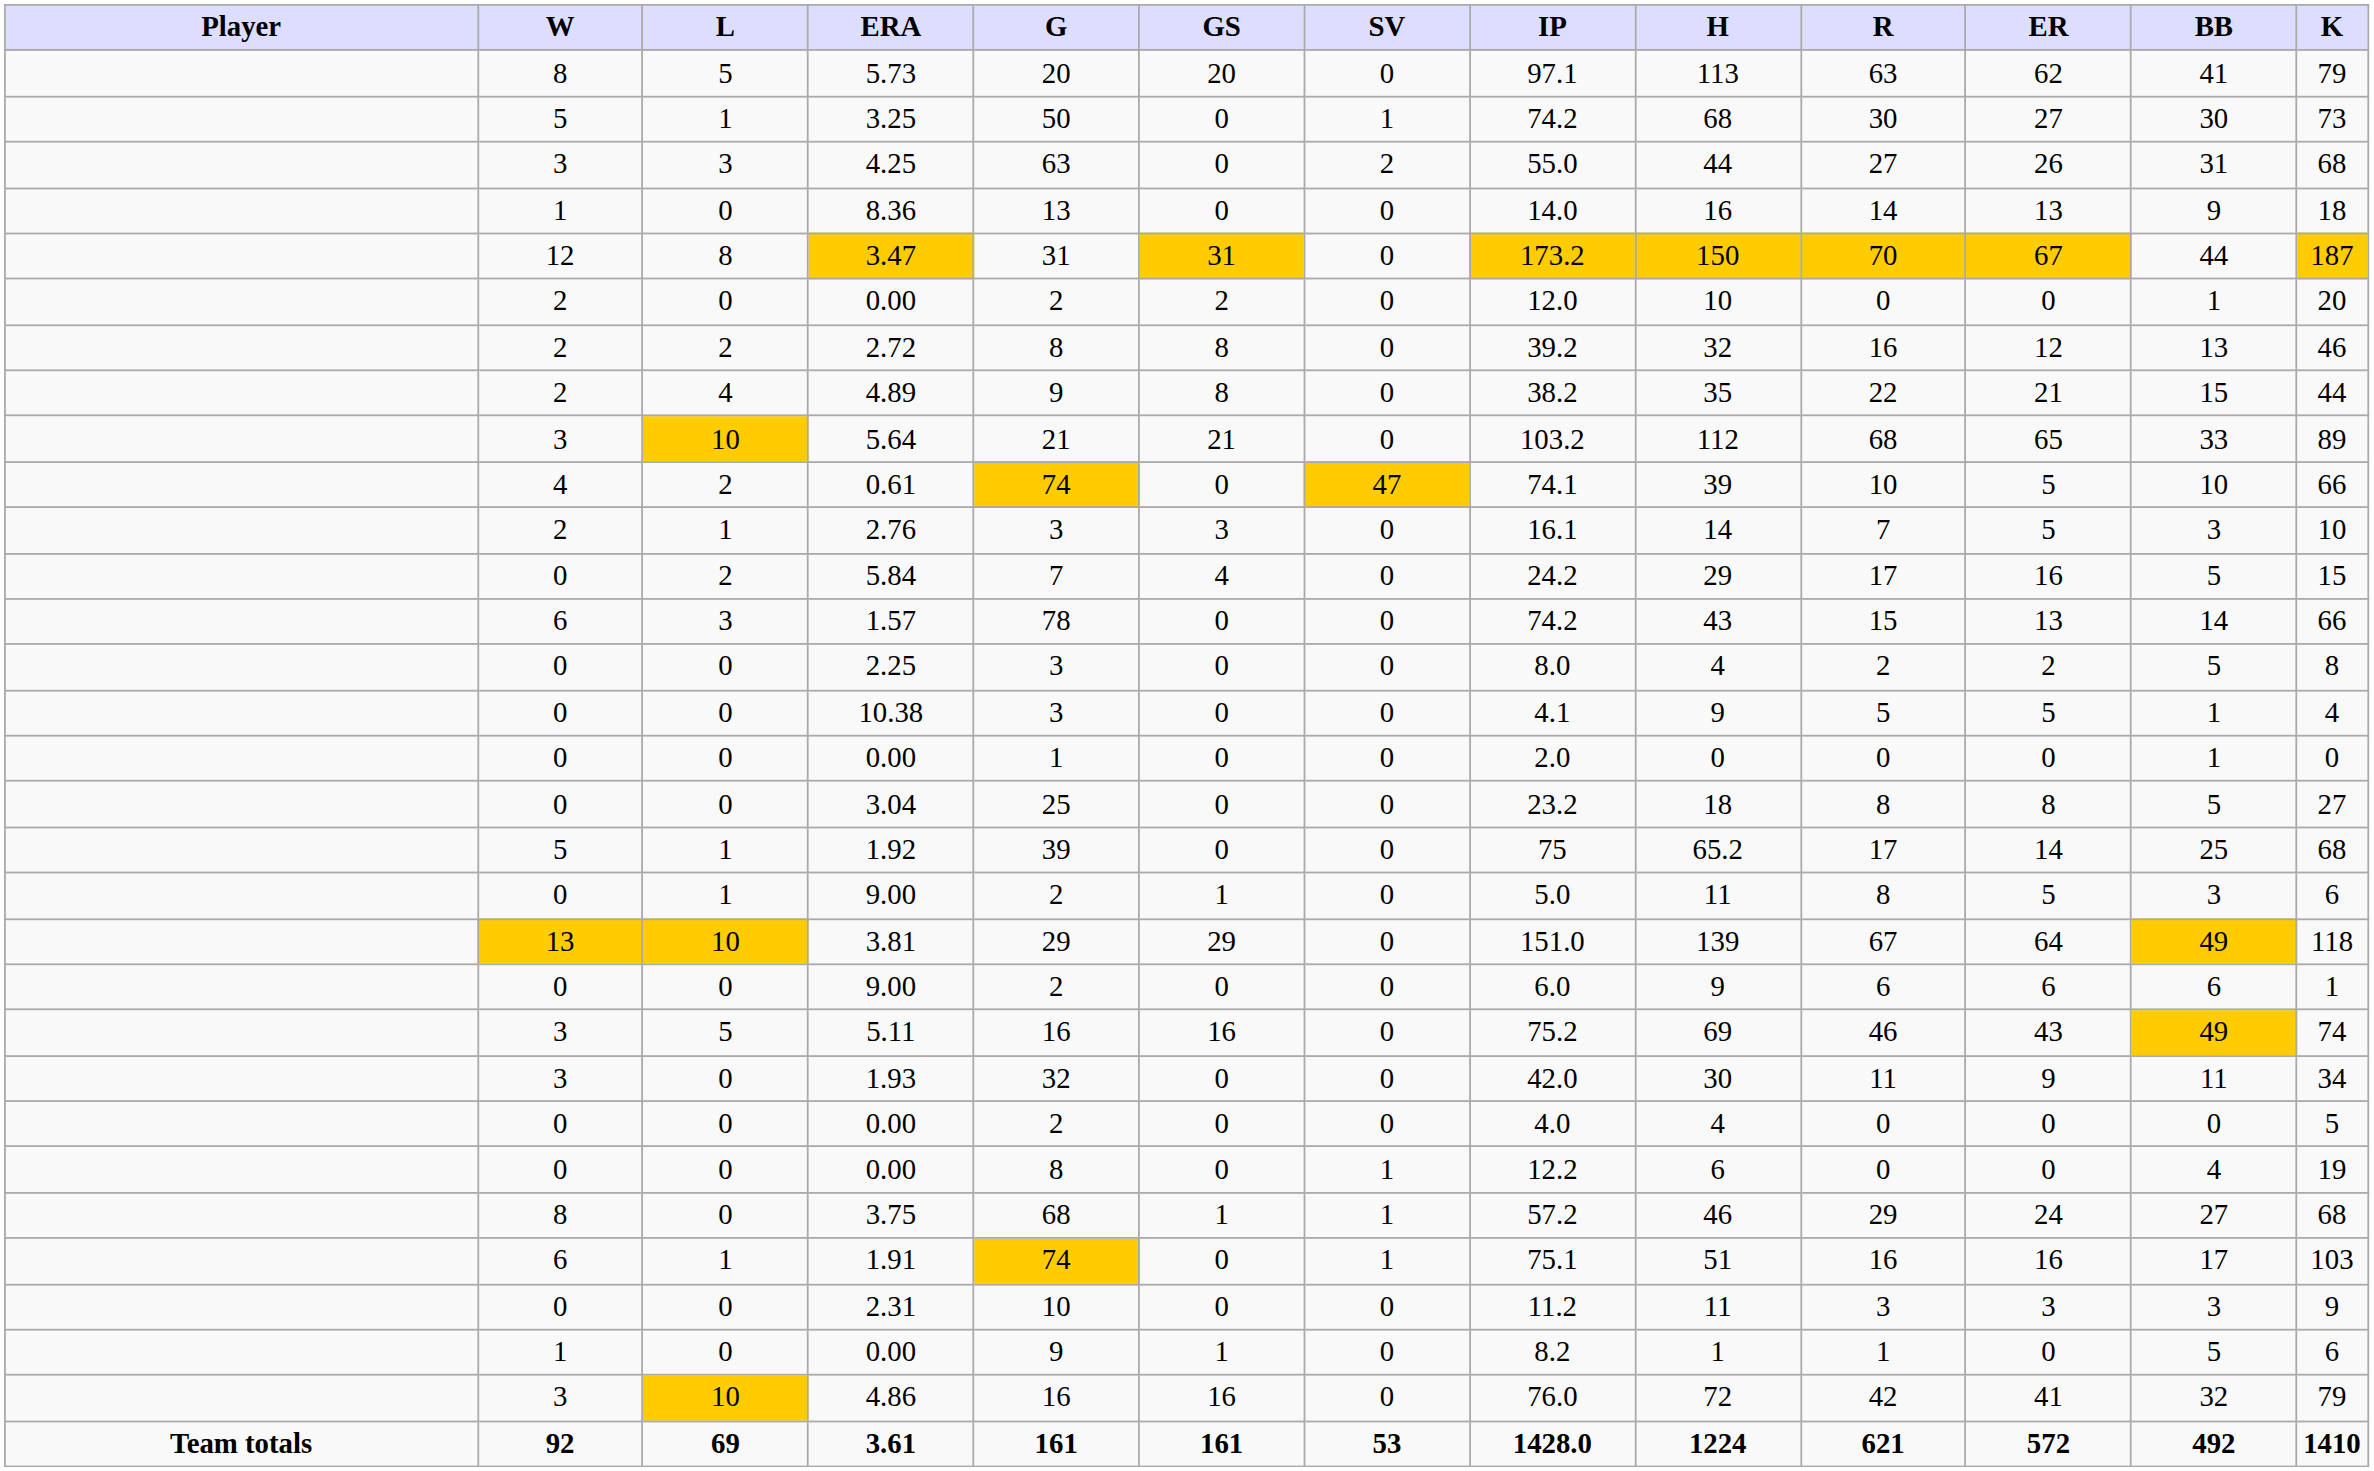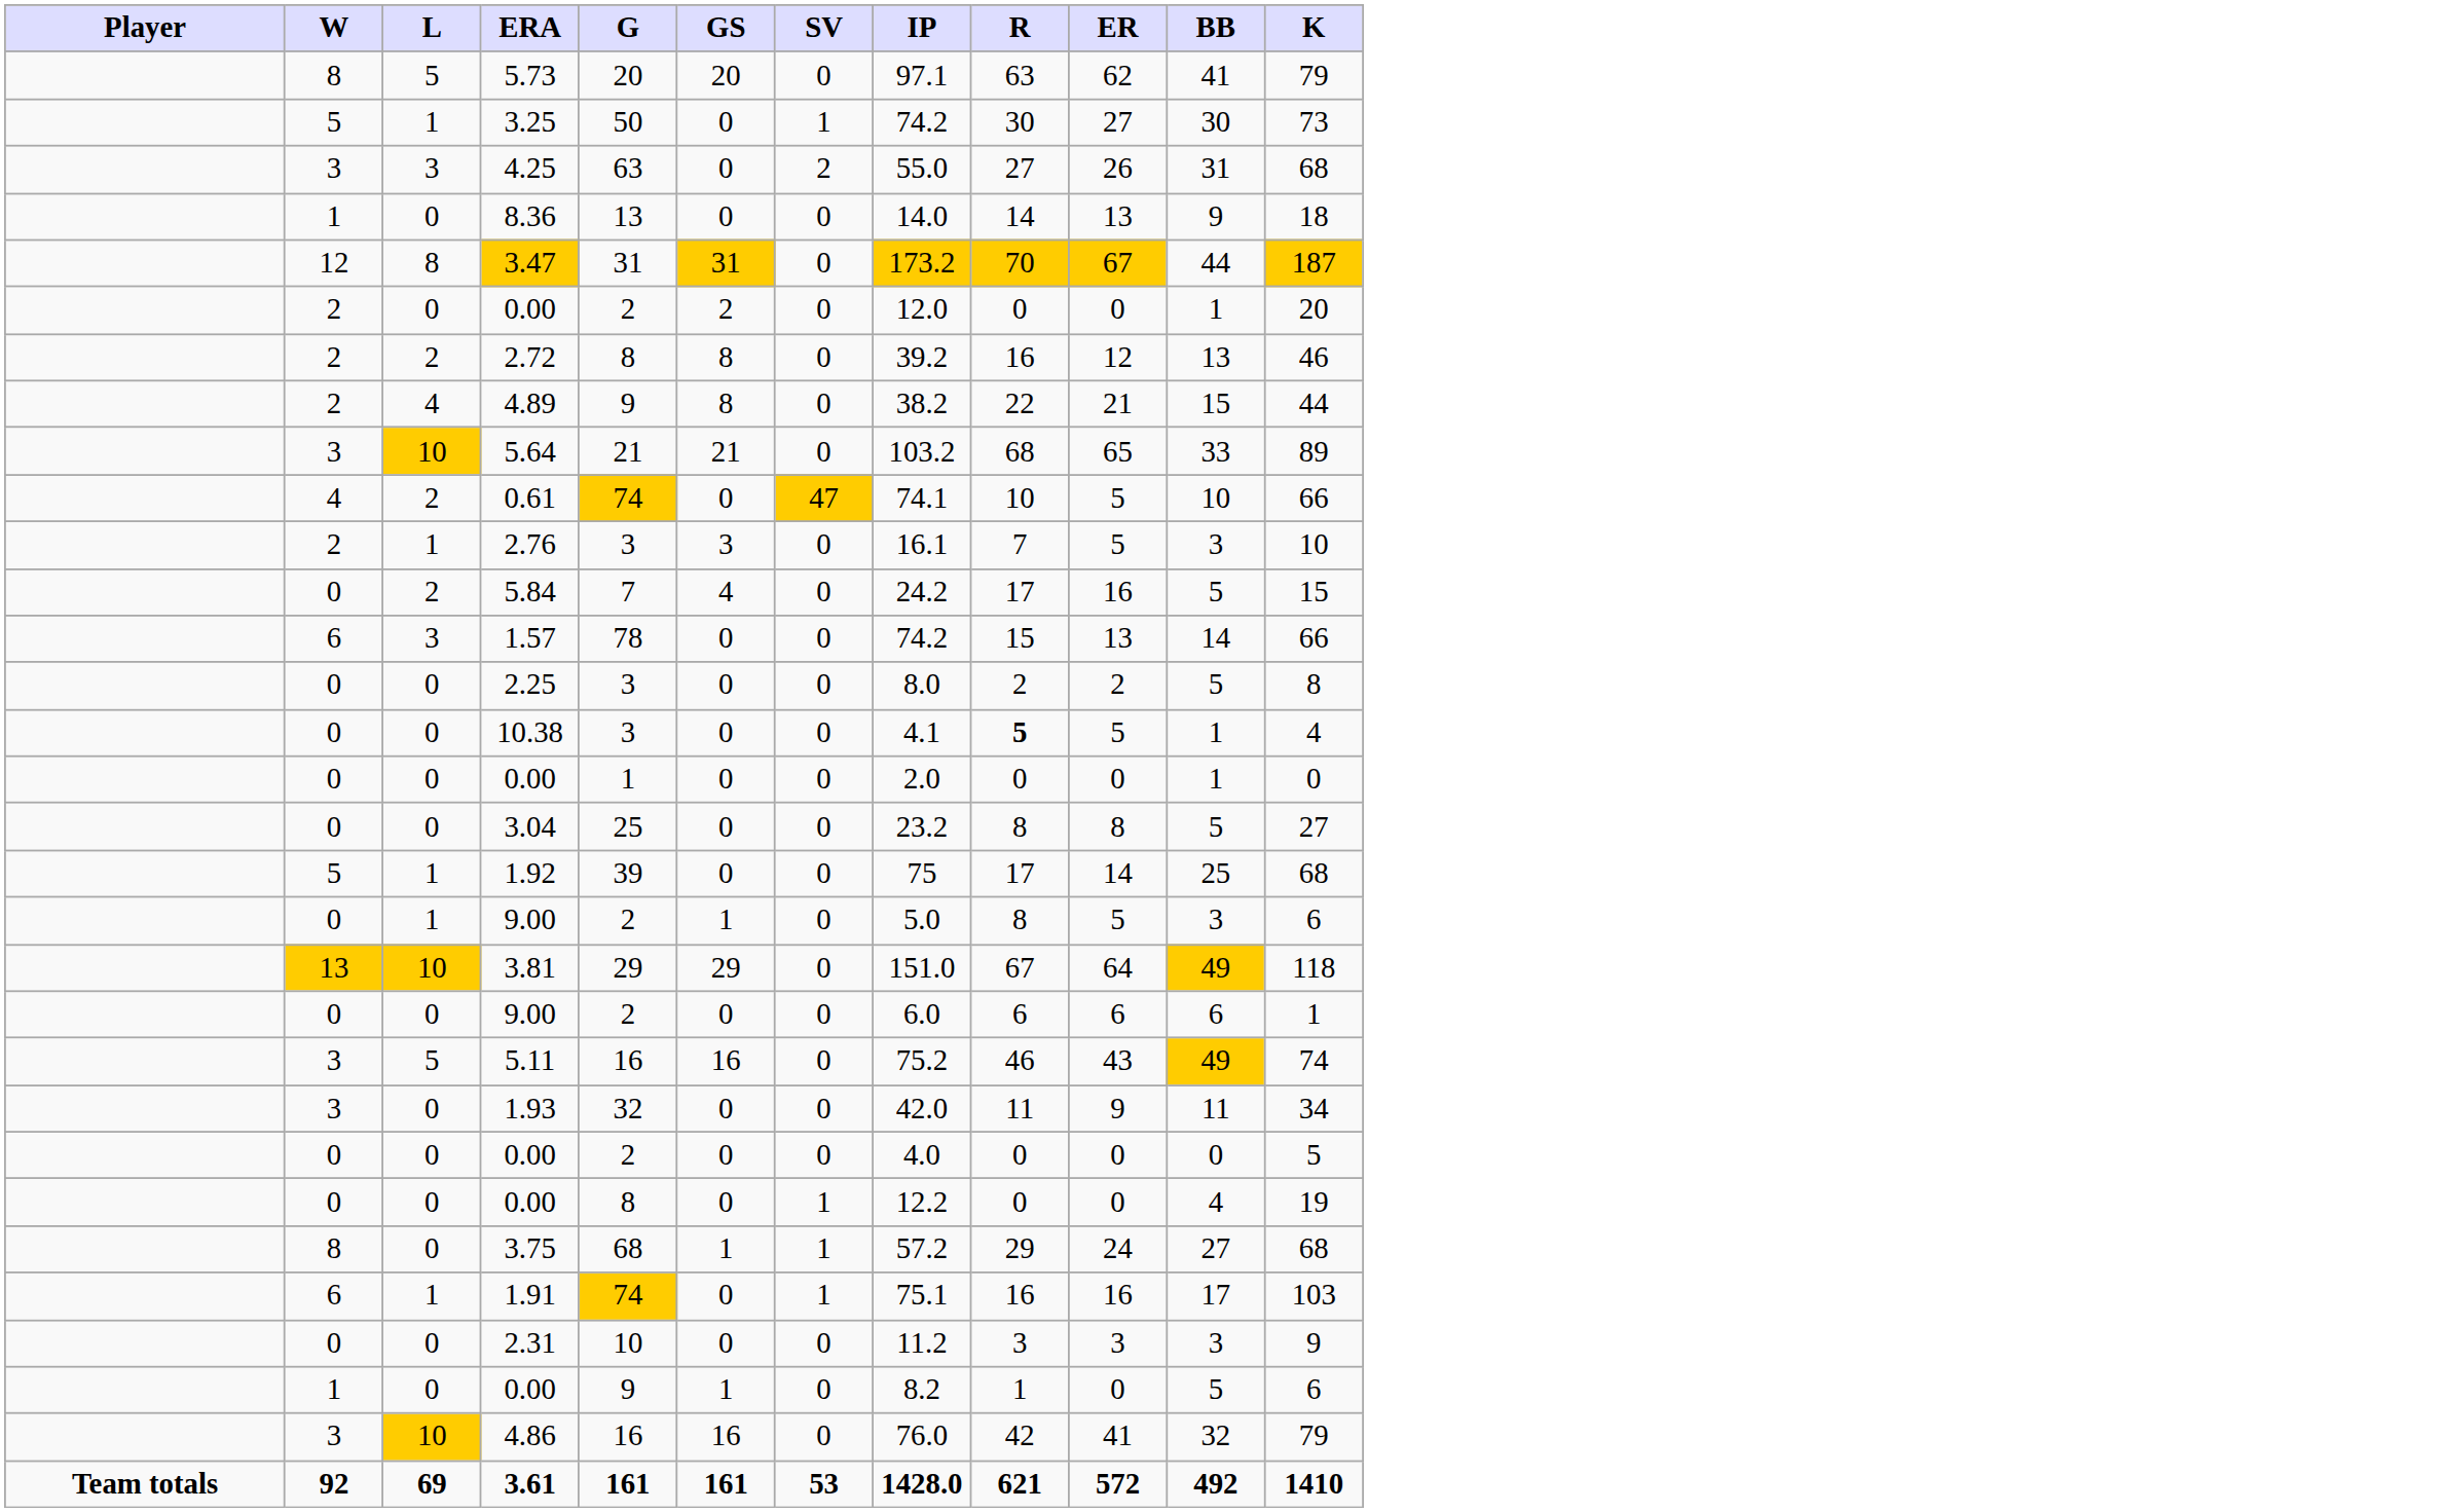- column: H | 113 | 68 | 44 | 16 | 150 | 10 | 32 | 35 | 112 | 39 | 14 | 29 | 43 | 4 | 9 | 0 | 18 | 65.2 | 11 | 139 | 9 | 69 | 30 | 4 | 6 | 46 | 51 | 11 | 1 | 72 | 1224
10.38 | R: normal -> bold
